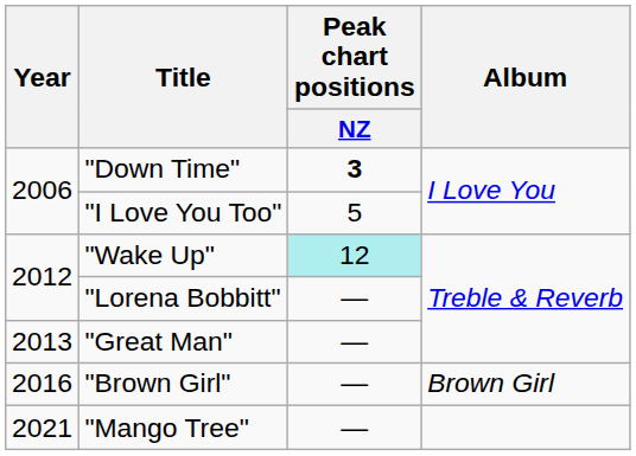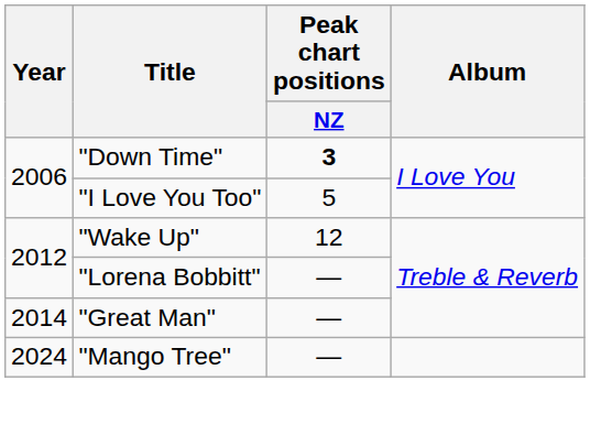"Wake Up" | Peak chart positions / NZ: paleturquoise background -> no background
"Great Man" | Year: 2013 -> 2014
- row: 2016 | "Brown Girl" | — | Brown Girl
"Mango Tree" | Year: 2021 -> 2024
